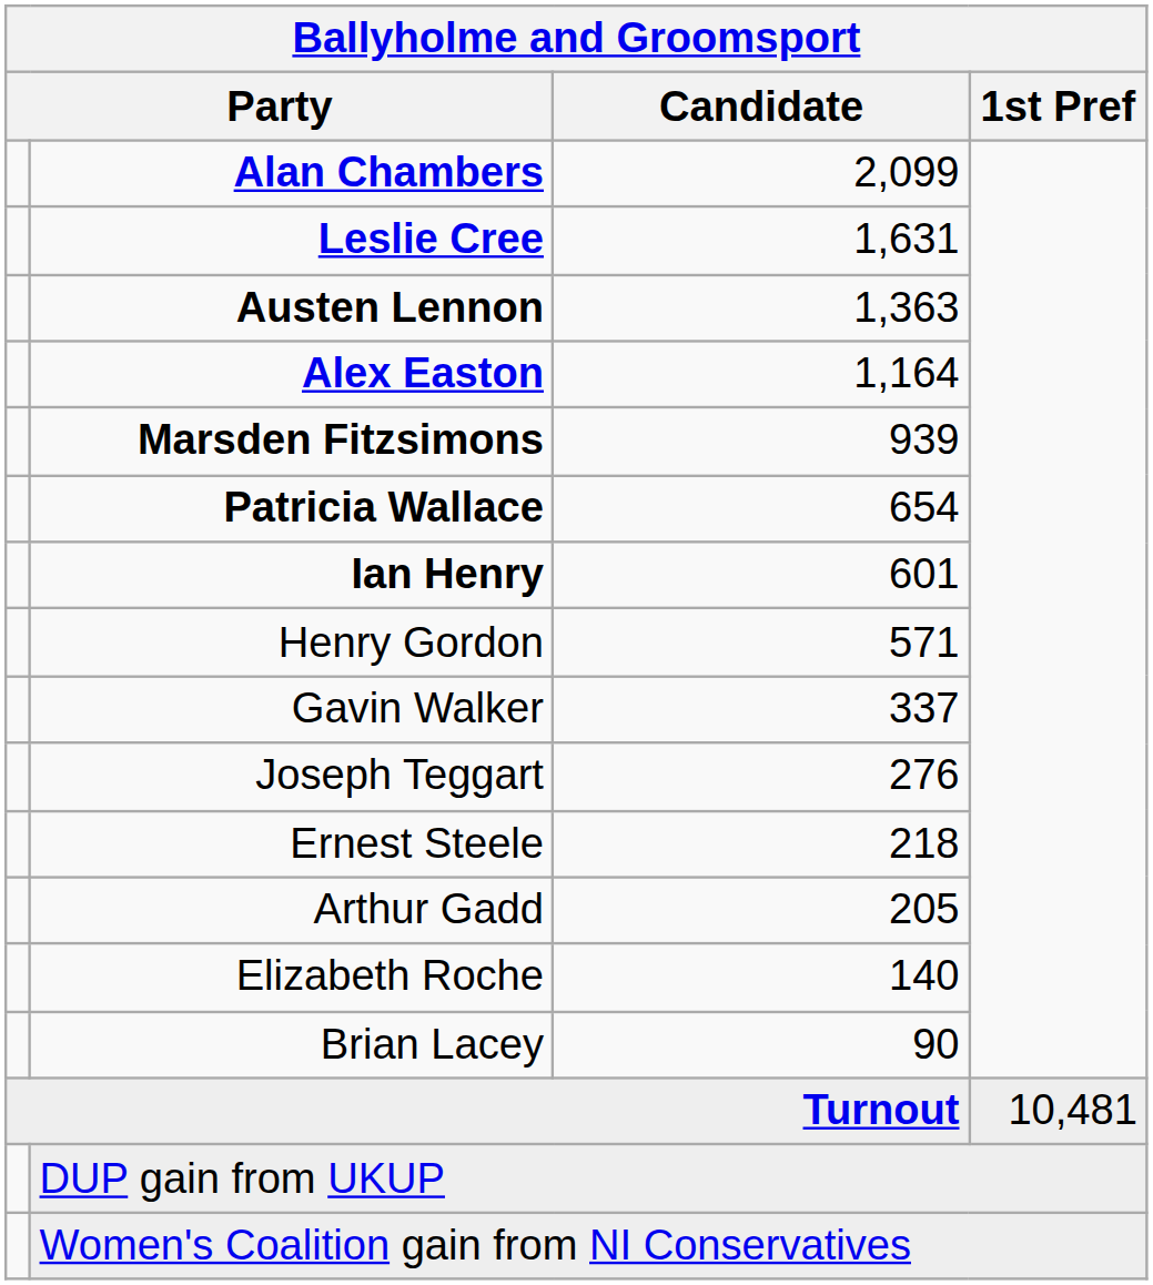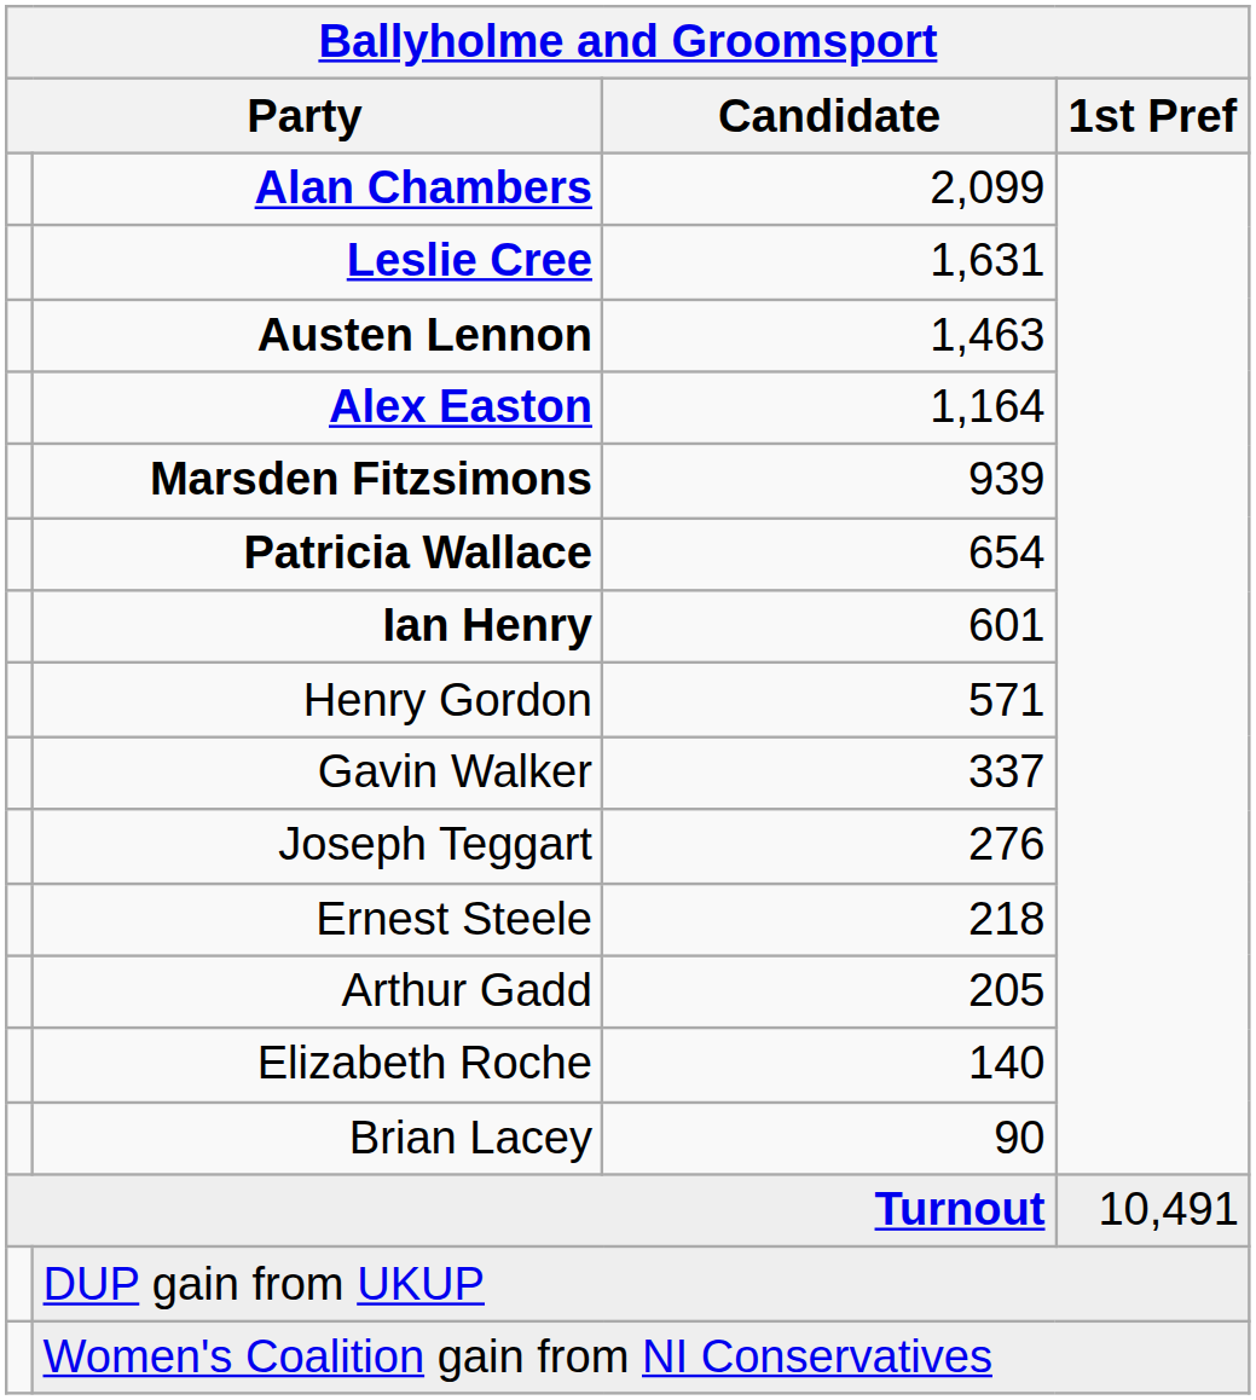Austen Lennon | Candidate: 1,363 -> 1,463
Turnout | 1st Pref: 10,481 -> 10,491
